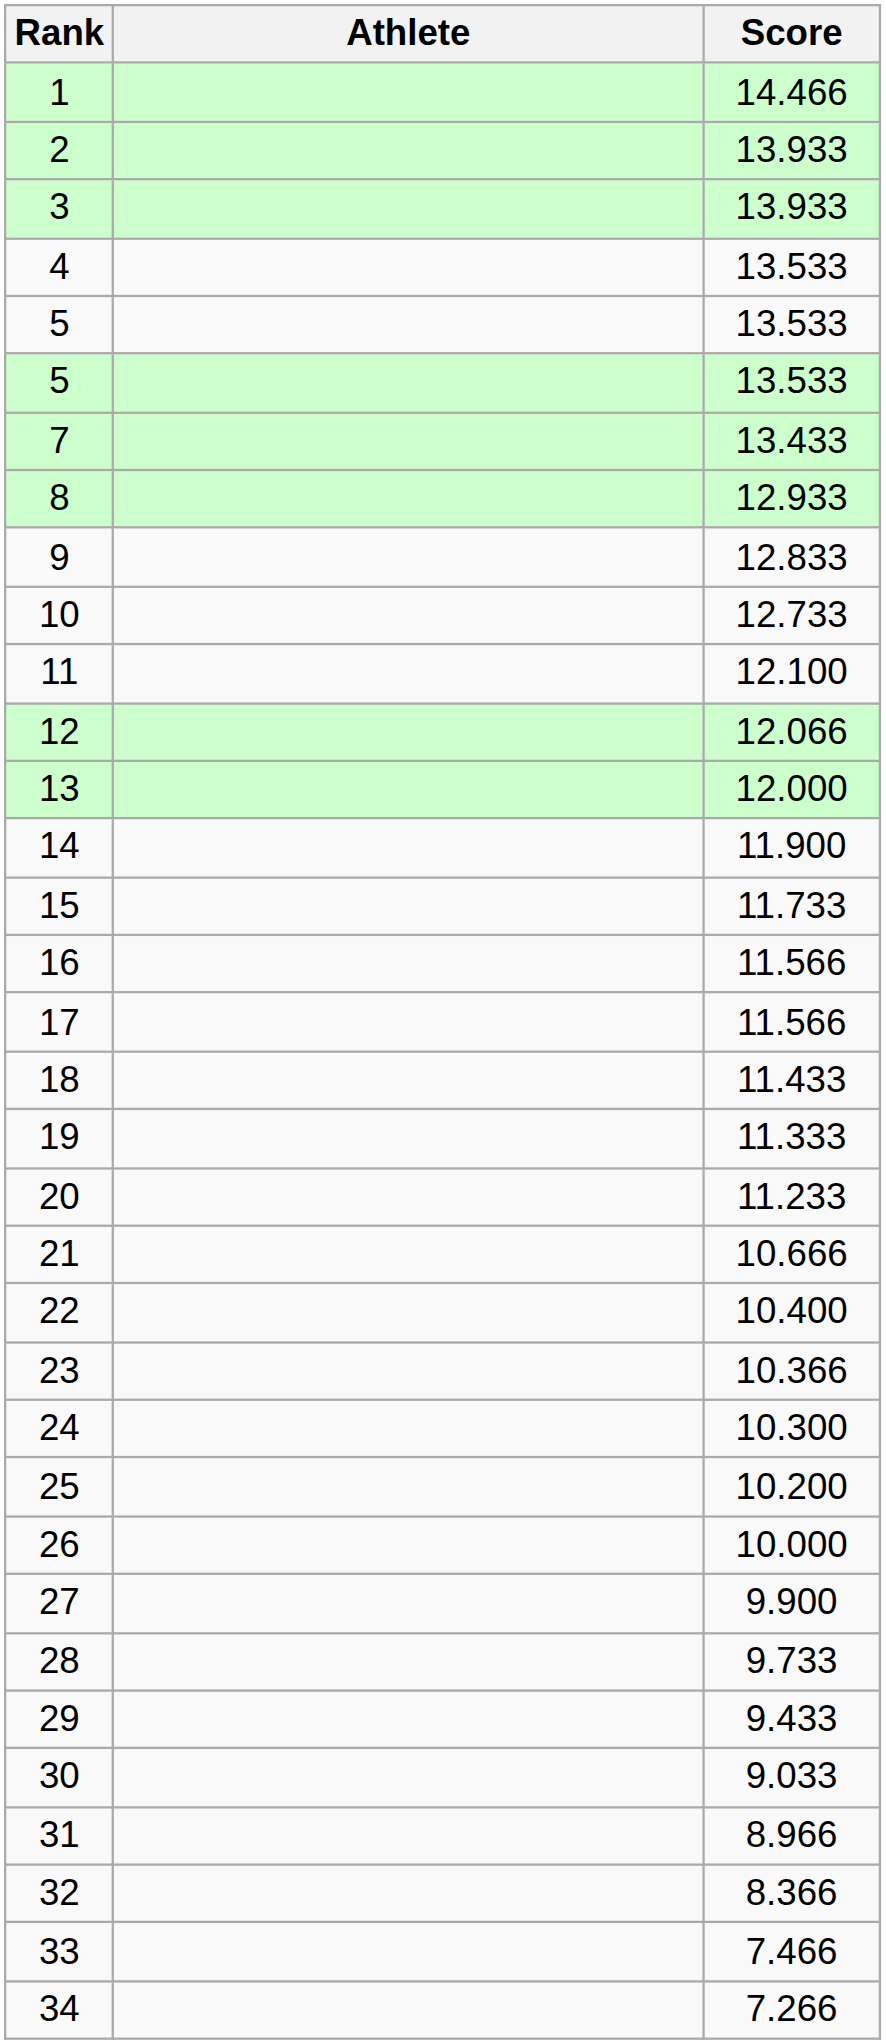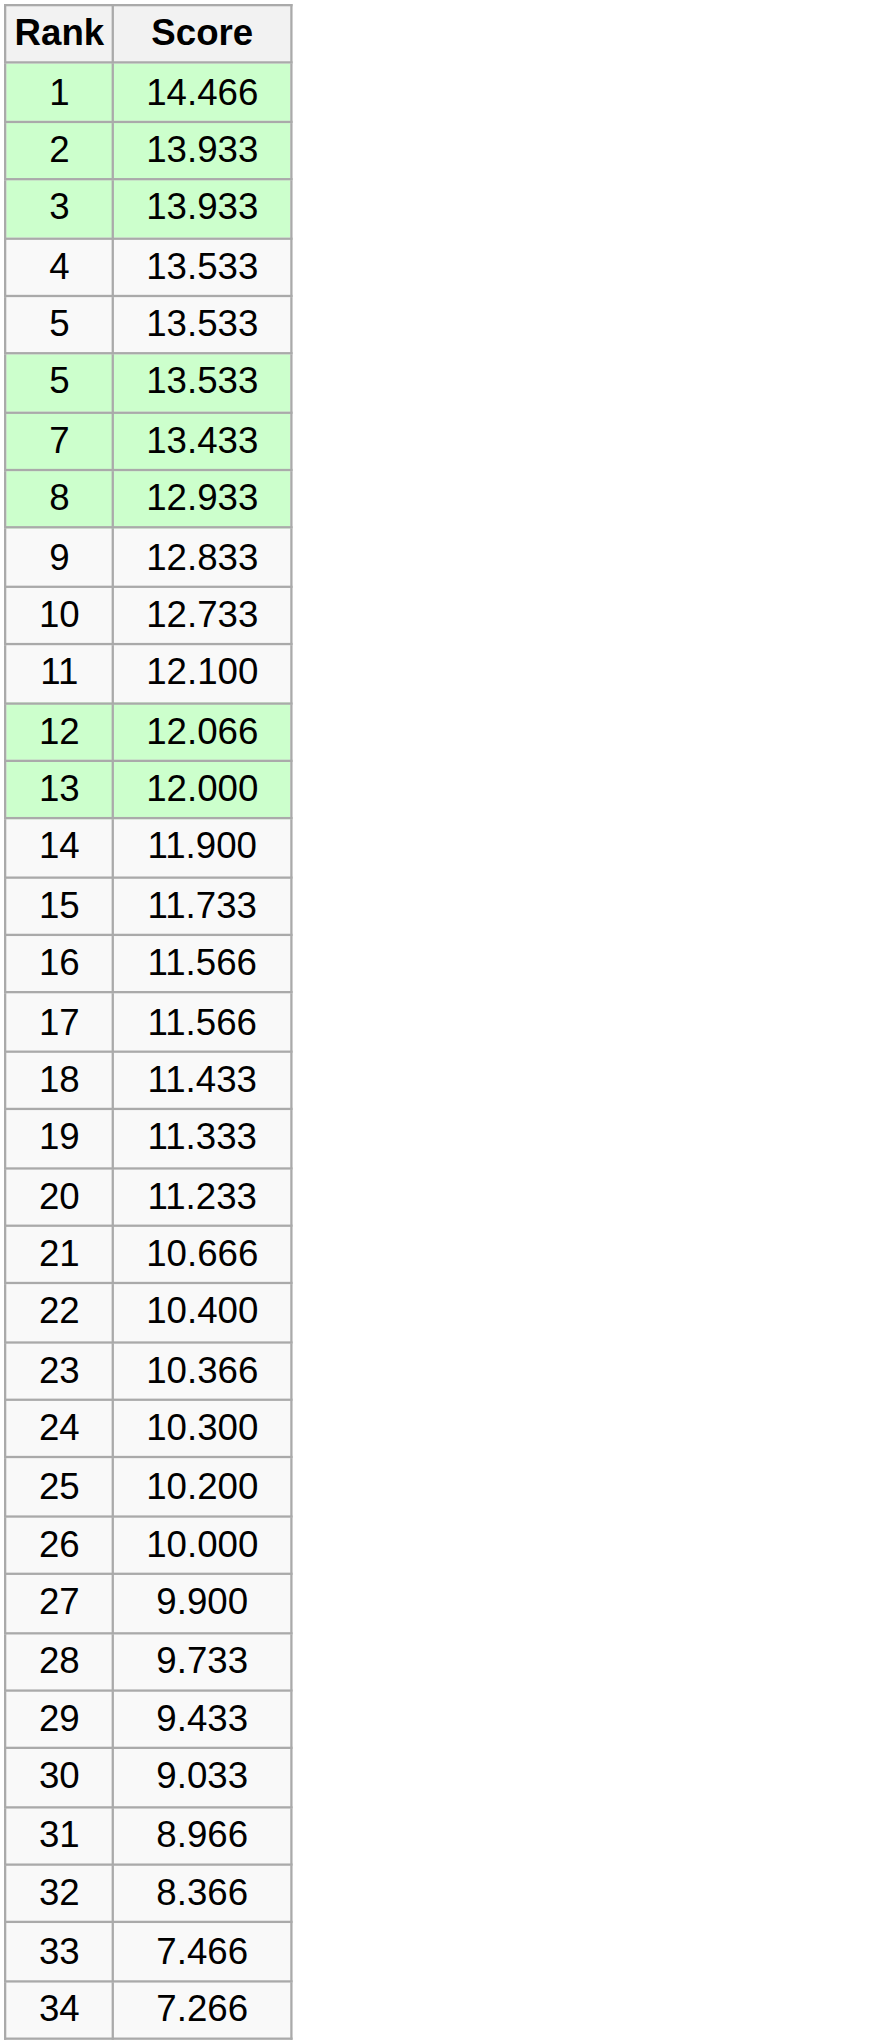- column: Athlete
